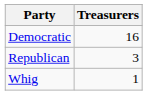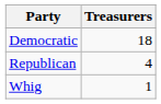Democratic | Treasurers: 16 -> 18
Republican | Treasurers: 3 -> 4
